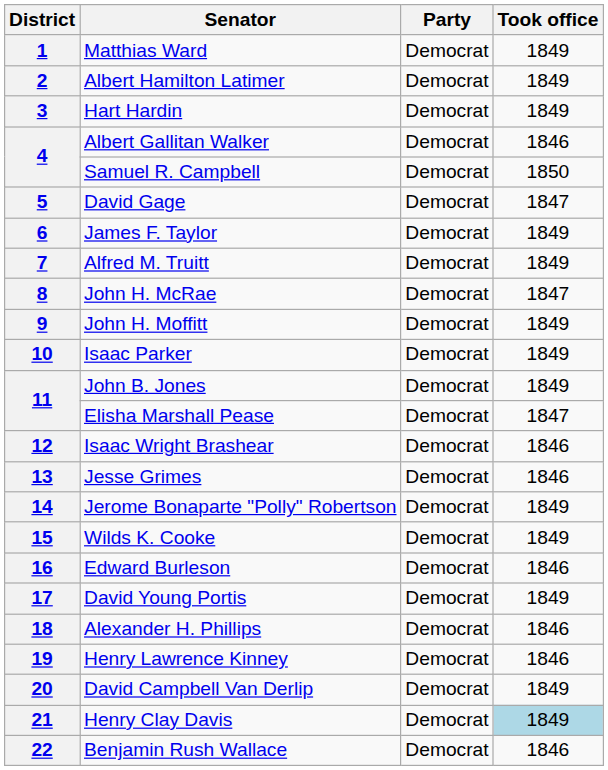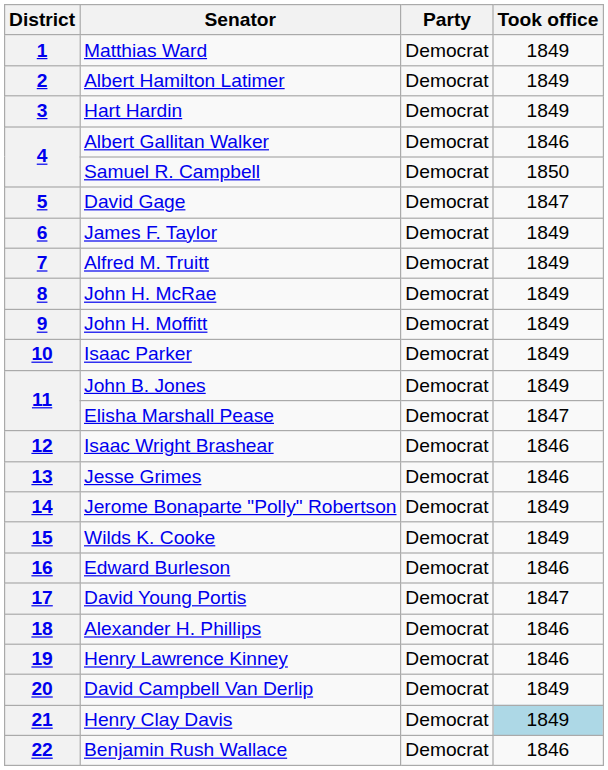8 | Took office: 1847 -> 1849
17 | Took office: 1849 -> 1847
